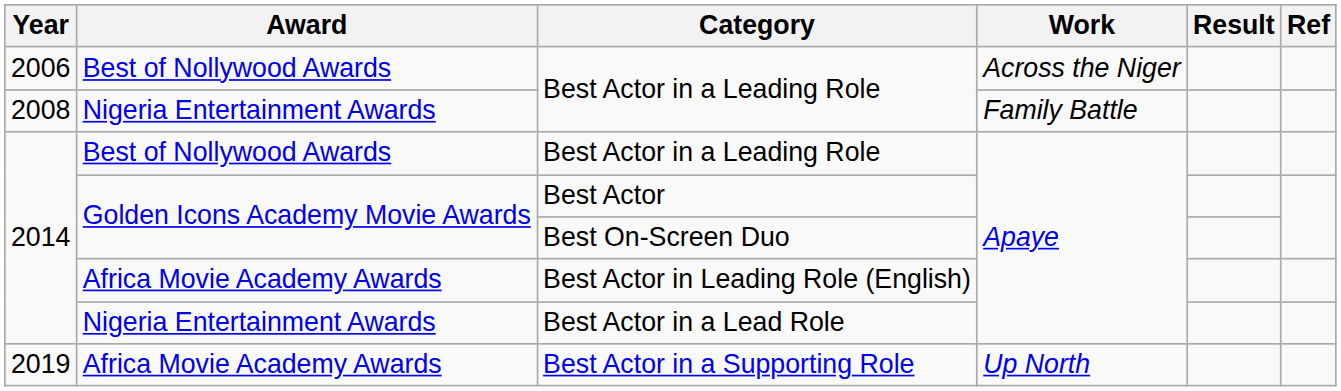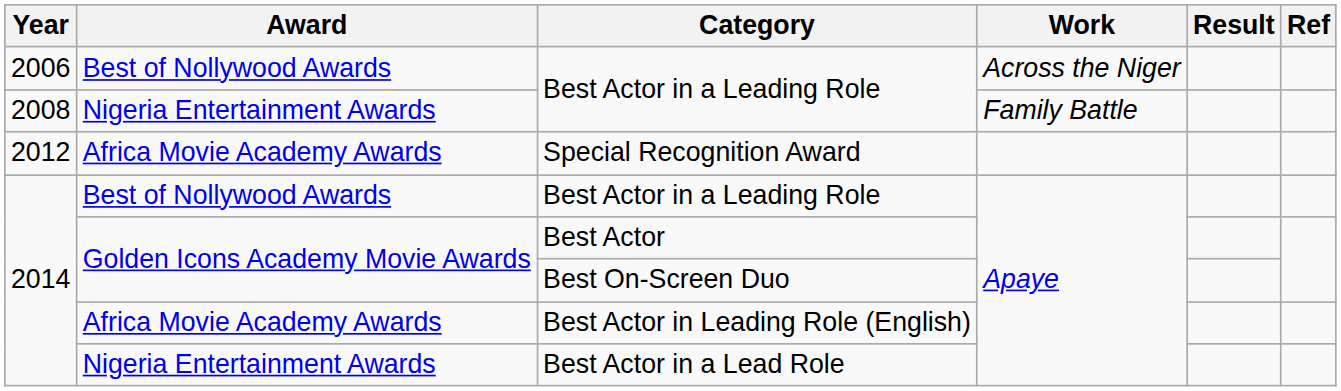+ row: 2012 | Africa Movie Academy Awards | Special Recognition Award
- row: 2019 | Africa Movie Academy Awards | Best Actor in a Supporting Role | Up North
